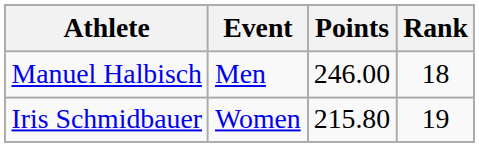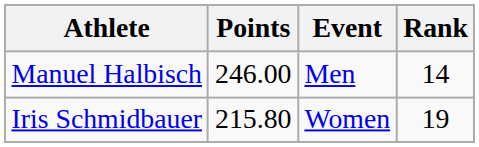columns swapped: Event <-> Points
Manuel Halbisch | Rank: 18 -> 14
